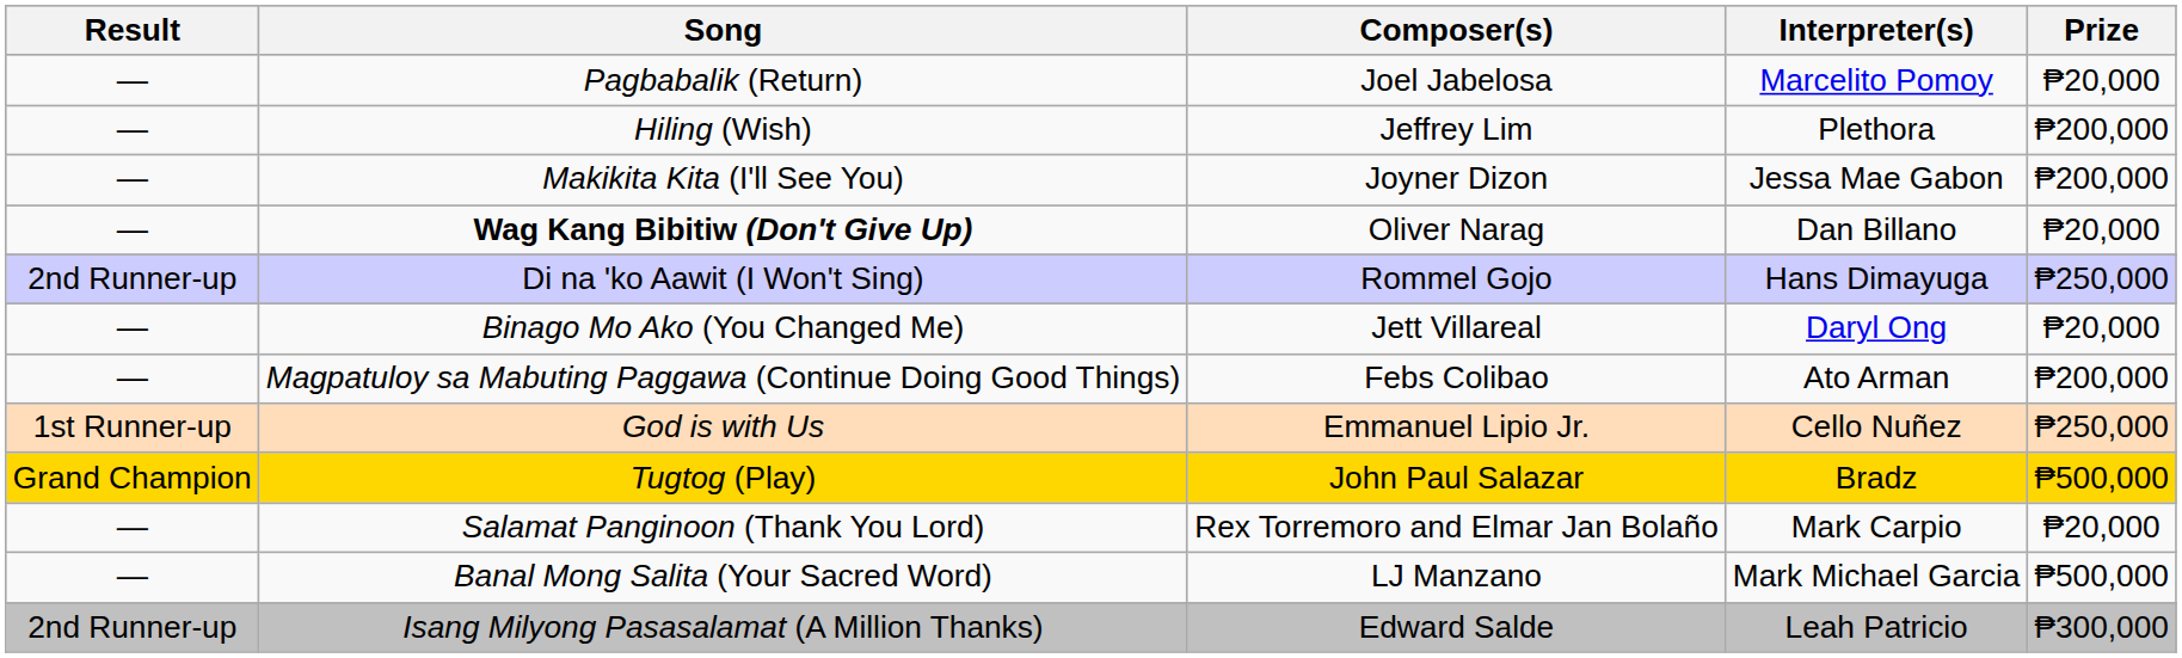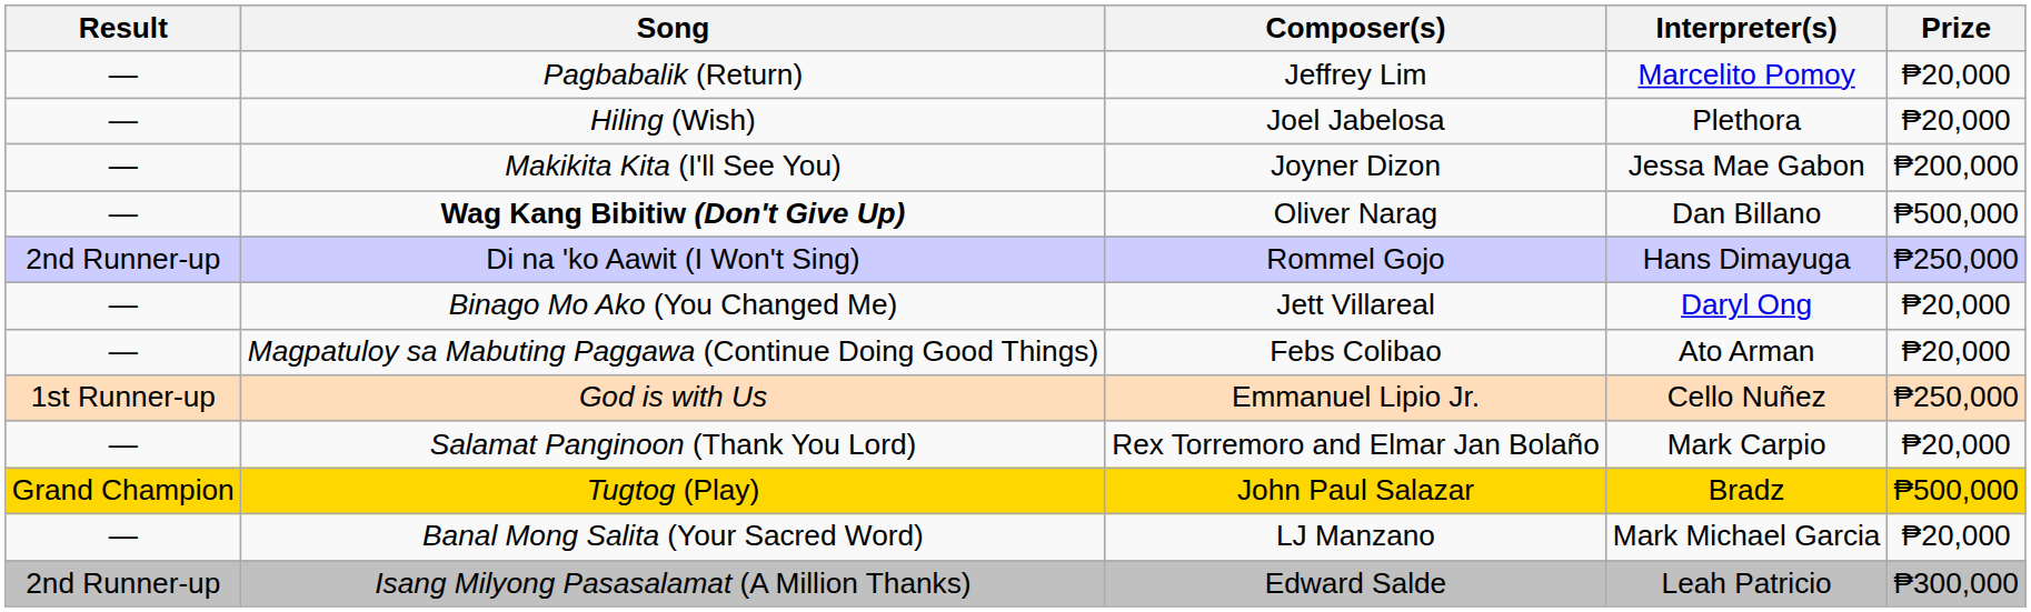Pagbabalik (Return) | Composer(s): Joel Jabelosa -> Jeffrey Lim
Hiling (Wish) | Composer(s): Jeffrey Lim -> Joel Jabelosa
Hiling (Wish) | Prize: ₱200,000 -> ₱20,000
Wag Kang Bibitiw (Don't Give Up) | Prize: ₱20,000 -> ₱500,000
Magpatuloy sa Mabuting Paggawa (Continue Doing Good Things) | Prize: ₱200,000 -> ₱20,000
rows swapped: Salamat Panginoon (Thank You Lord) <-> Tugtog (Play)
Banal Mong Salita (Your Sacred Word) | Prize: ₱500,000 -> ₱20,000
